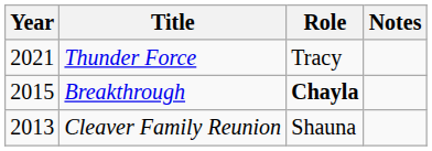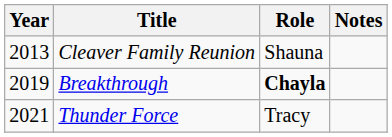rows swapped: Cleaver Family Reunion <-> Thunder Force
Breakthrough | Year: 2015 -> 2019
